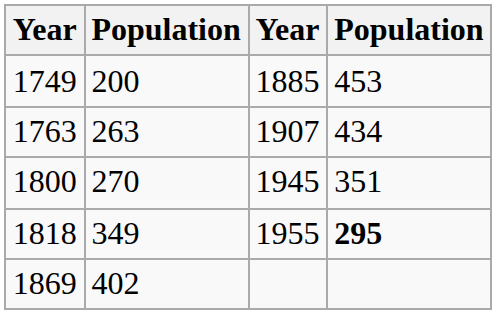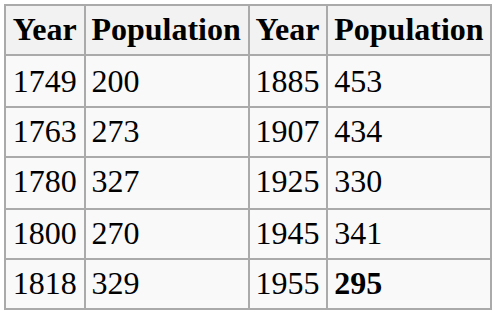1763 | column 2: 263 -> 273
+ row: 1780 | 327 | 1925 | 330
1800 | column 4: 351 -> 341
1818 | column 2: 349 -> 329
- row: 1869 | 402
